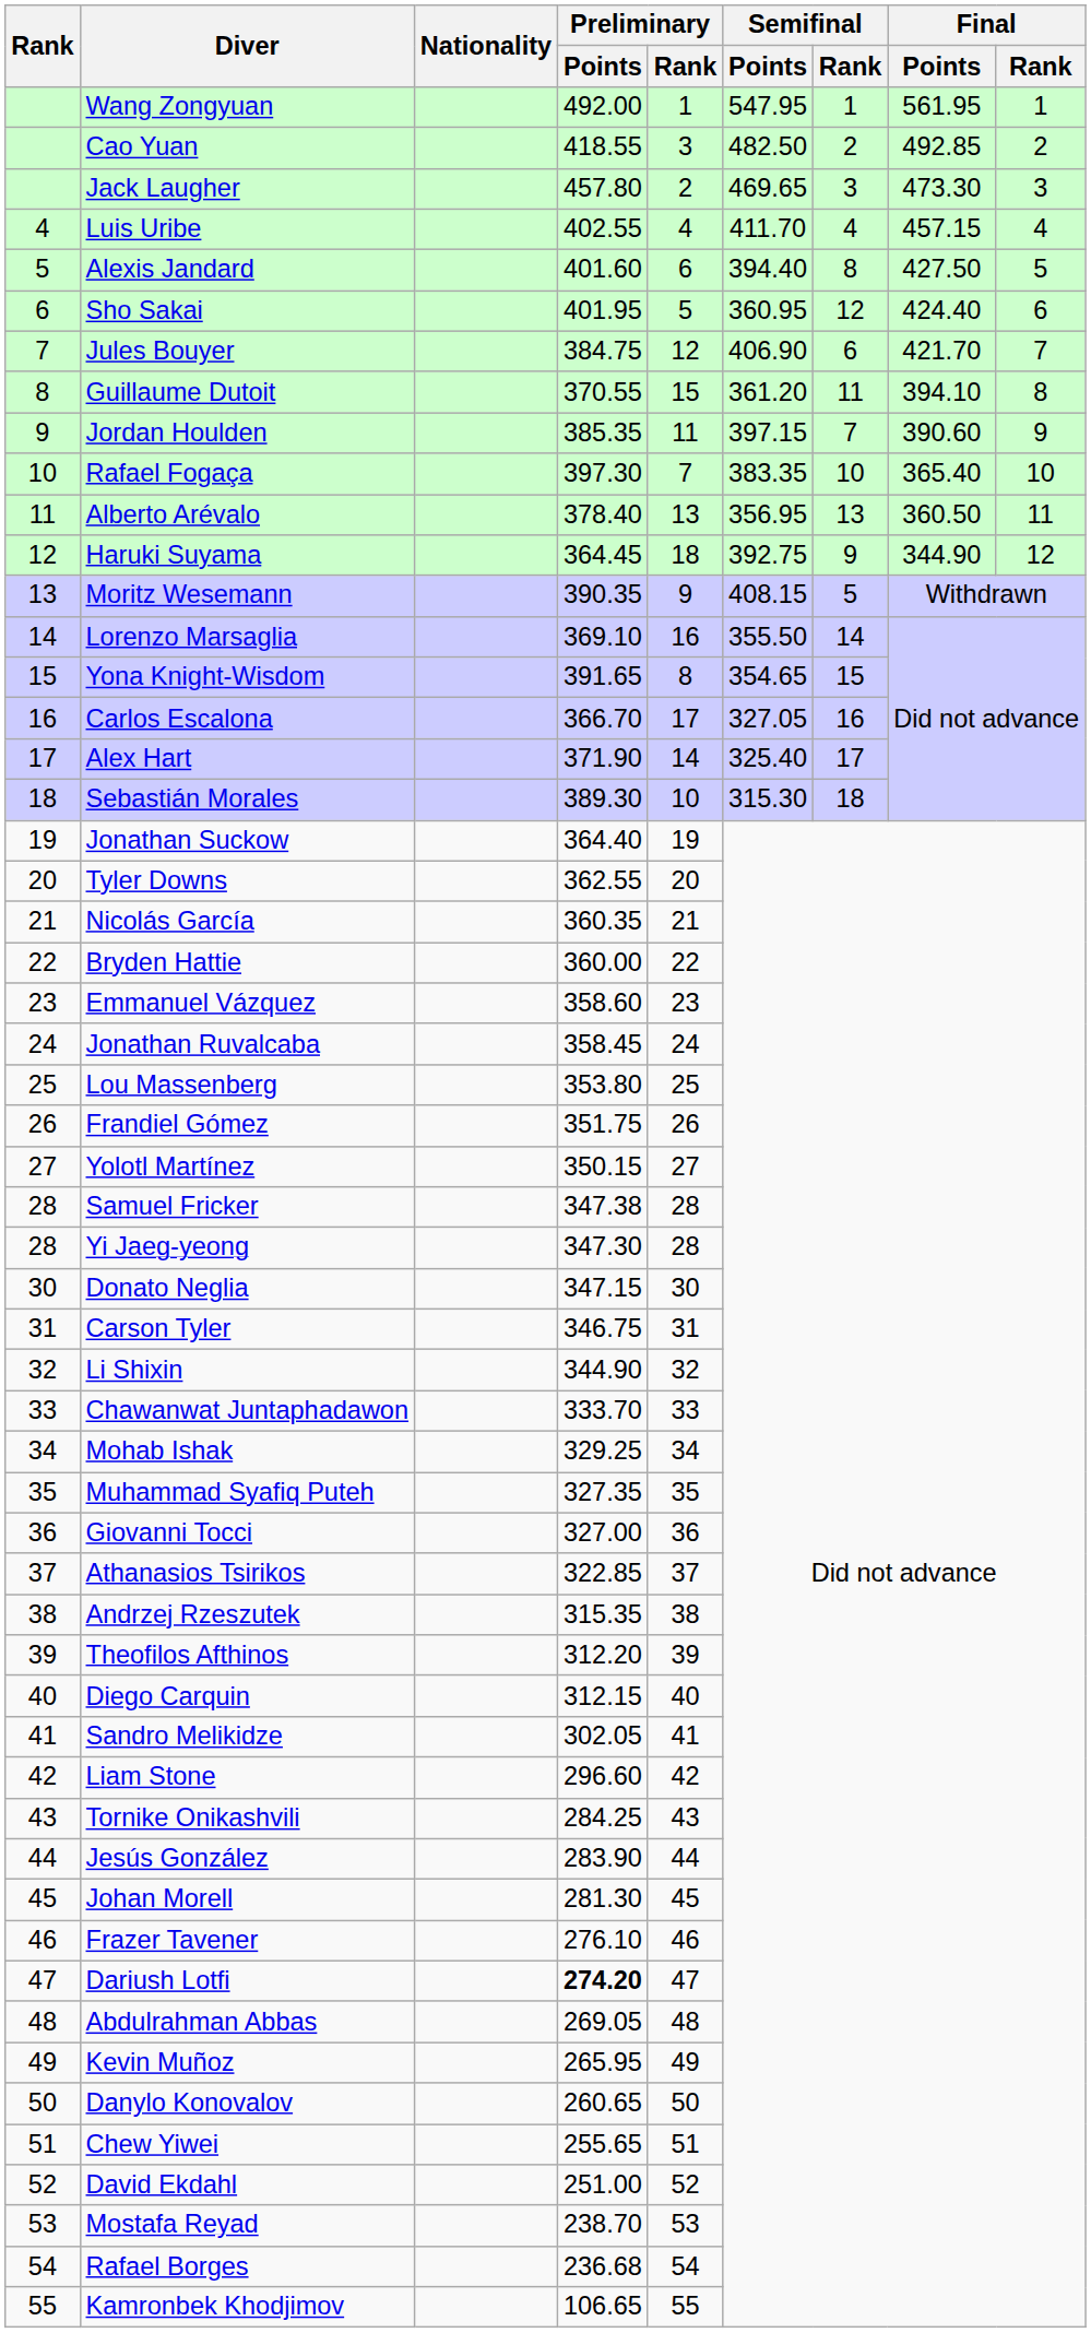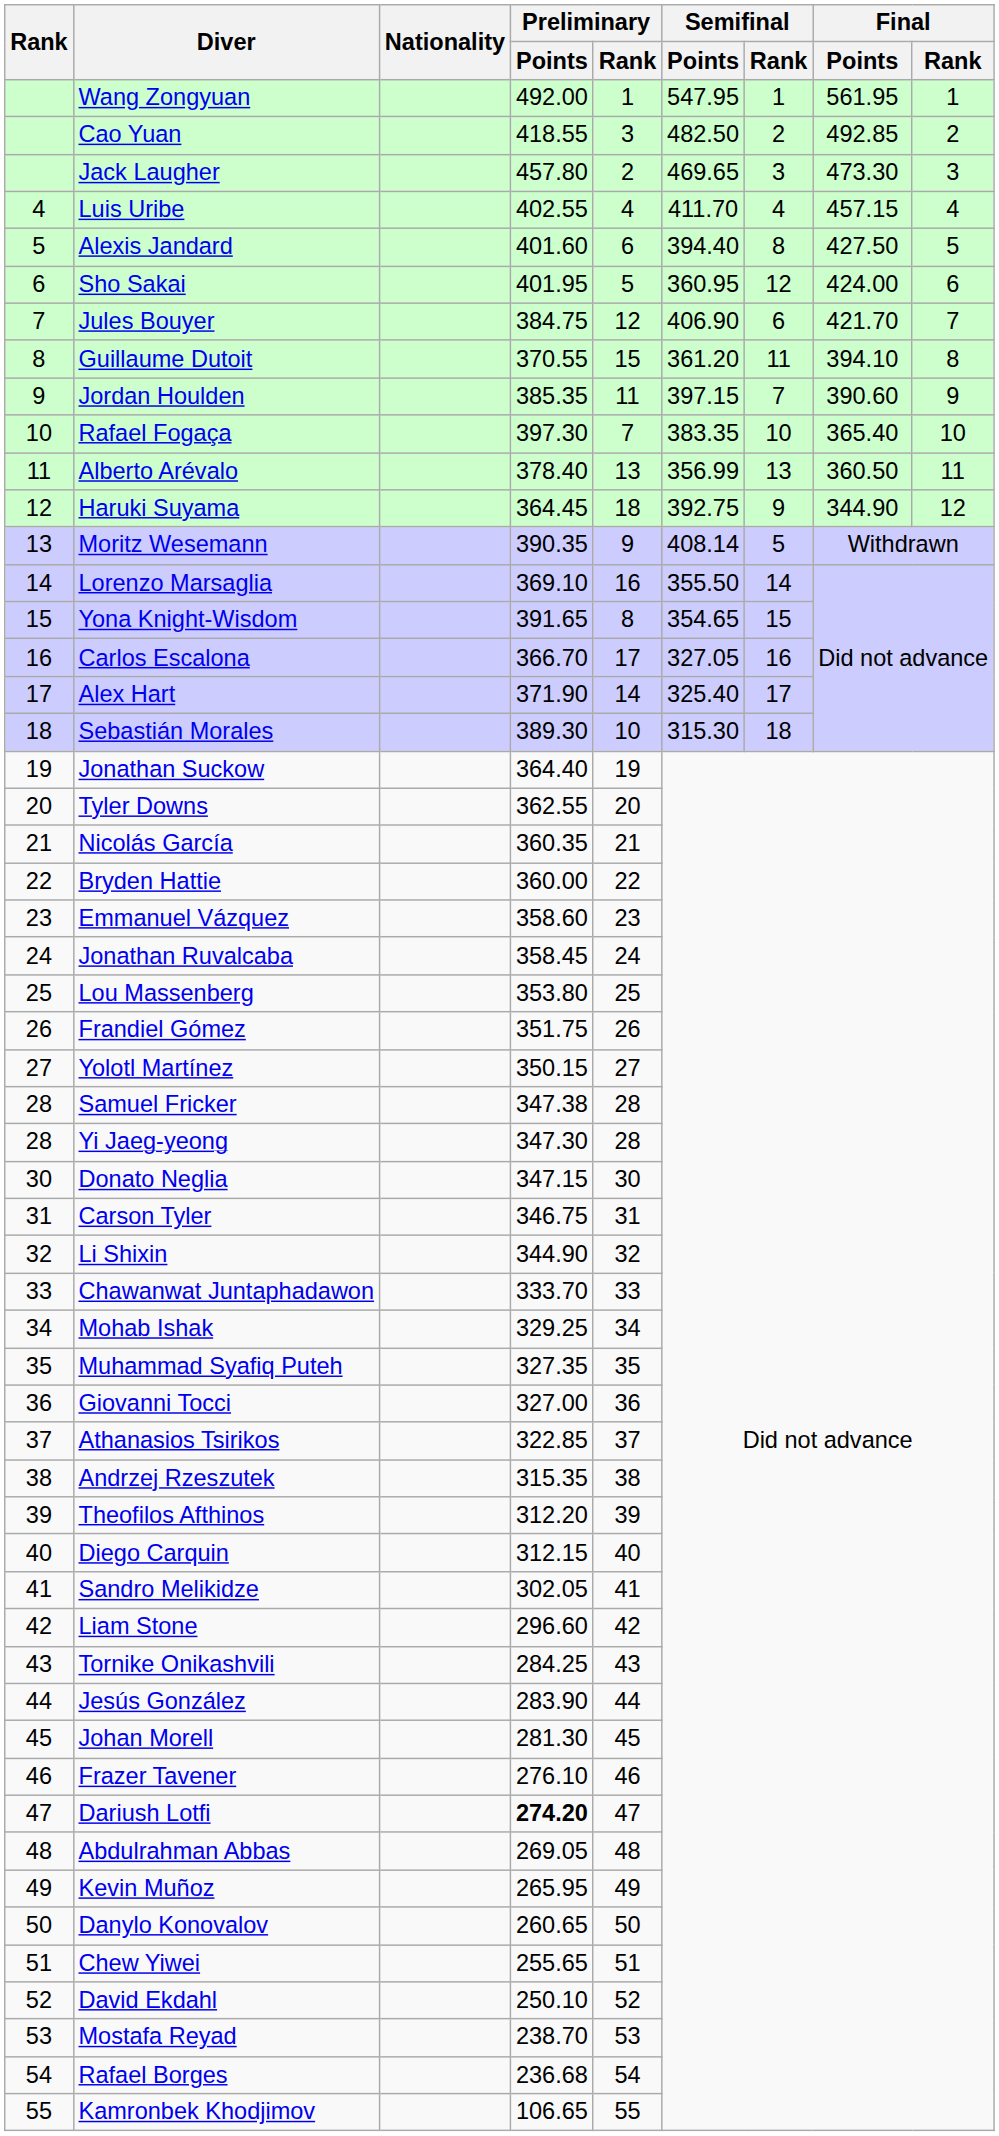Sho Sakai | Final / Points: 424.40 -> 424.00
Alberto Arévalo | Semifinal / Points: 356.95 -> 356.99
Moritz Wesemann | Semifinal / Points: 408.15 -> 408.14
David Ekdahl | Preliminary / Points: 251.00 -> 250.10
